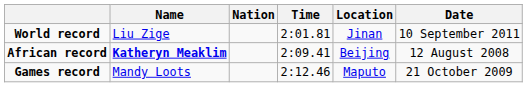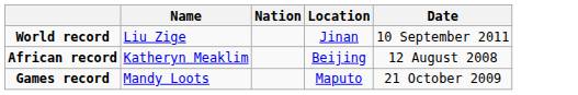- column: Time | 2:01.81 | 2:09.41 | 2:12.46
African record | Name: bold -> normal
